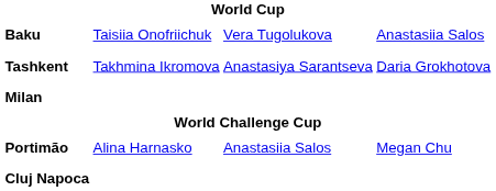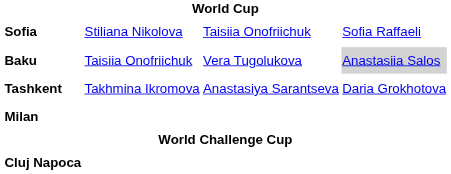+ row: Sofia | Stiliana Nikolova | Taisiia Onofriichuk | Sofia Raffaeli
Baku | column 4: no background -> lightgrey background
- row: Portimão | Alina Harnasko | Anastasiia Salos | Megan Chu
